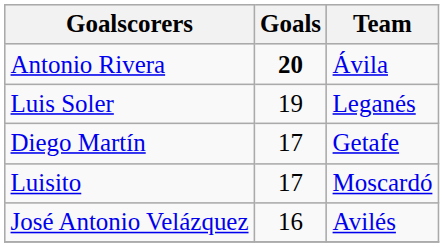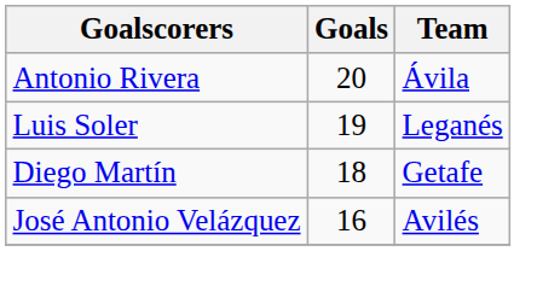Antonio Rivera | Goals: bold -> normal
Diego Martín | Goals: 17 -> 18
- row: Luisito | 17 | Moscardó
